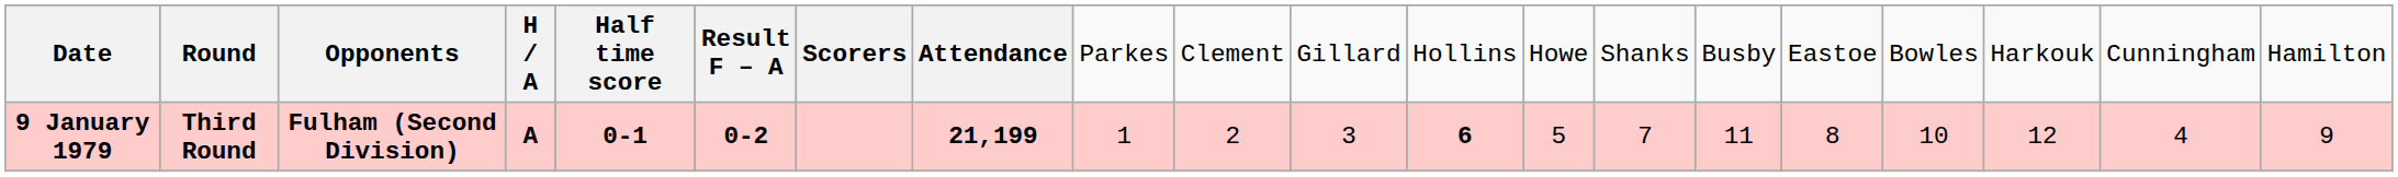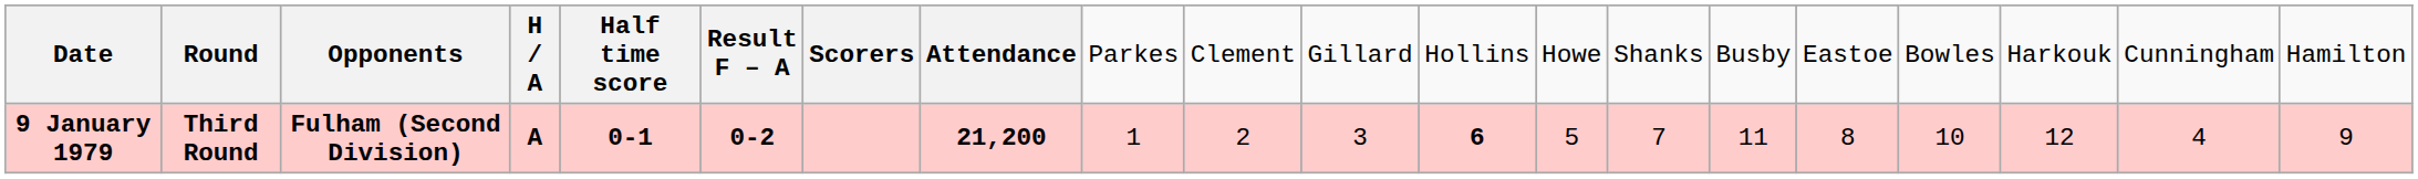9 January 1979 | column 8: 21,199 -> 21,200
